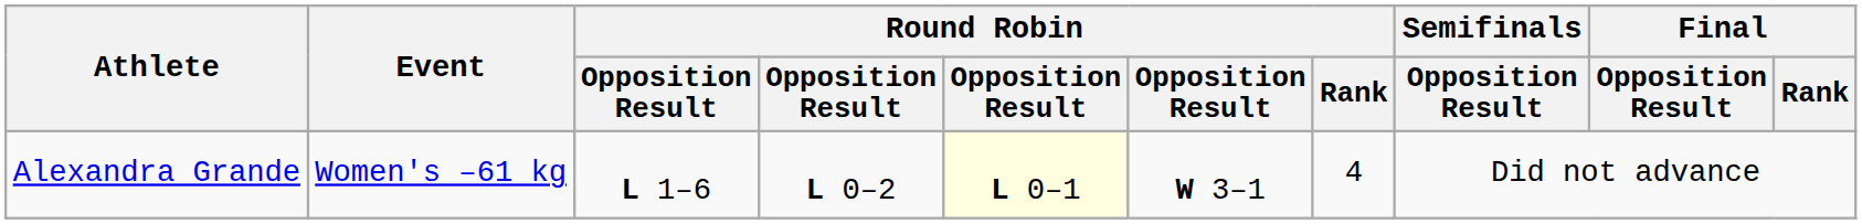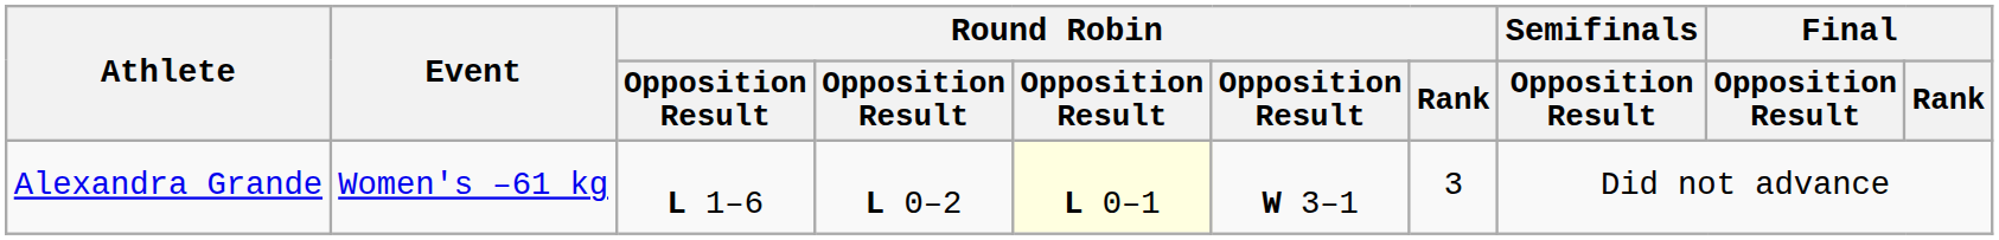Alexandra Grande | Round Robin / Rank: 4 -> 3
